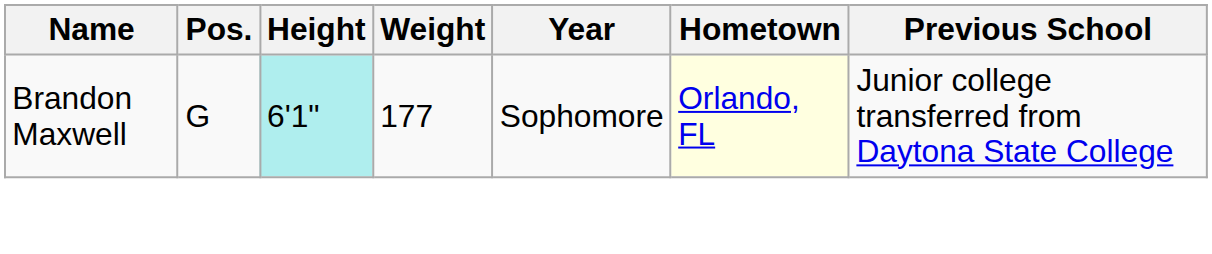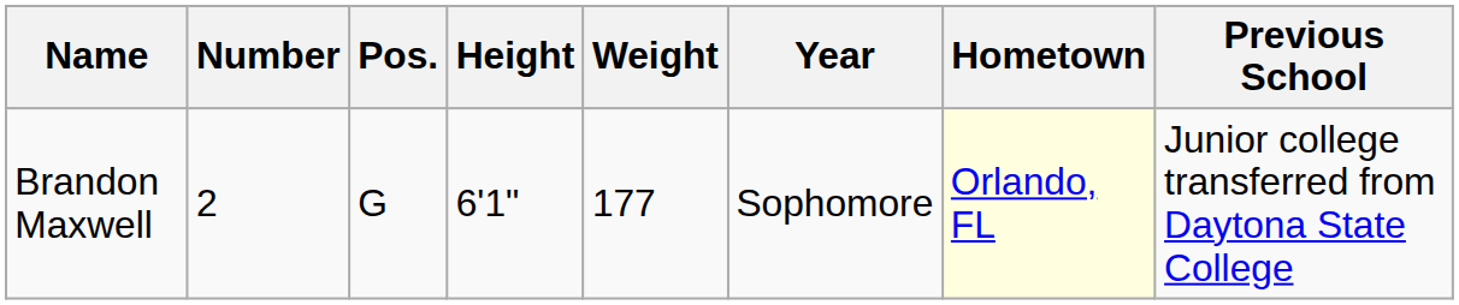+ column: Number | 2
Brandon Maxwell | Height: paleturquoise background -> no background
